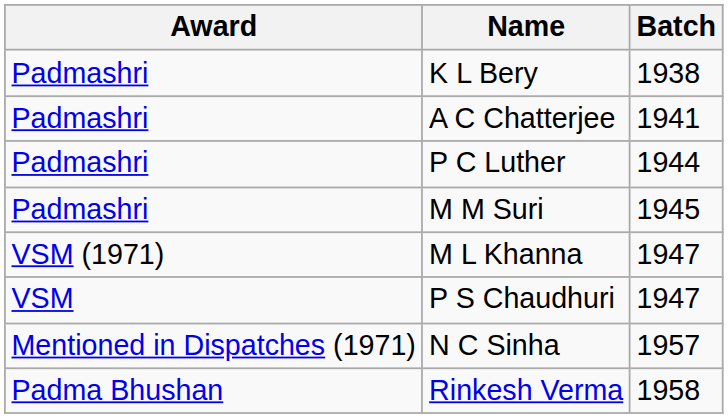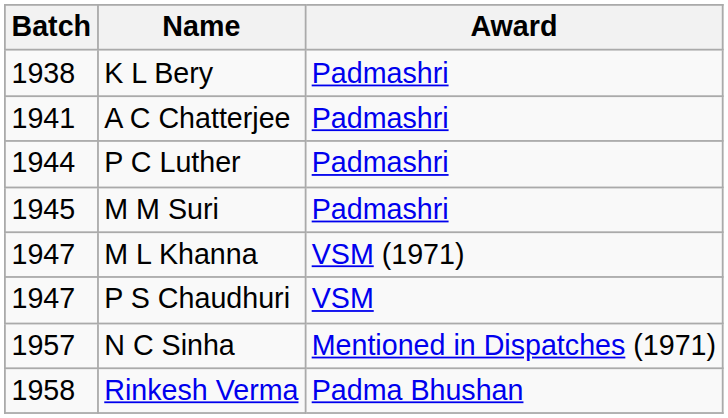columns swapped: Batch <-> Award
